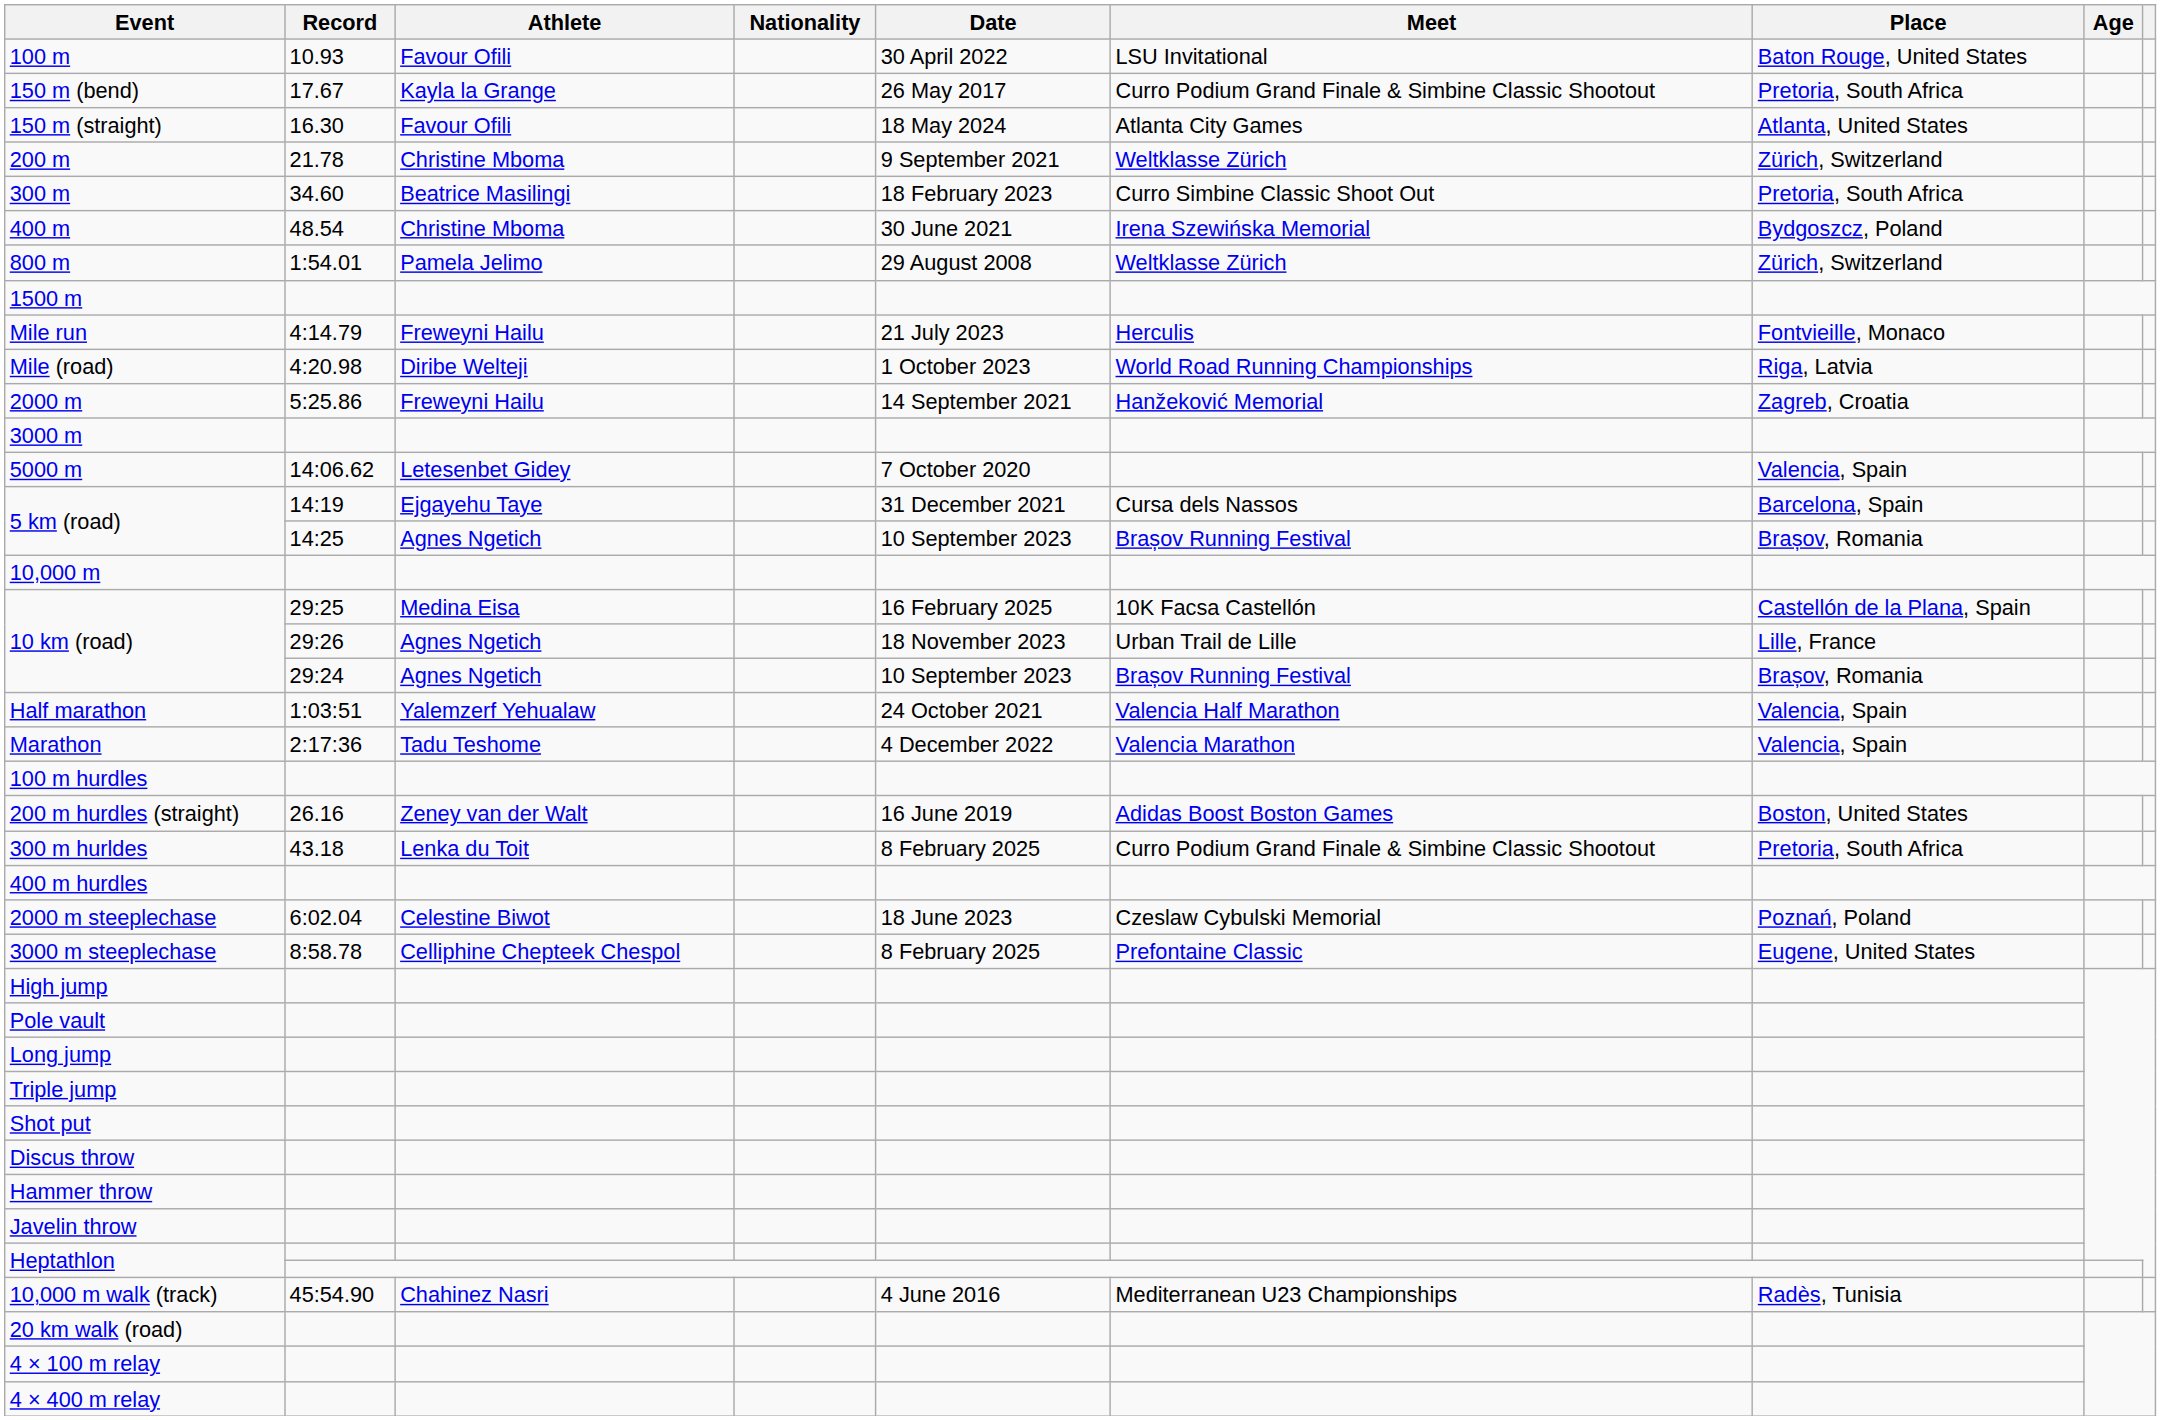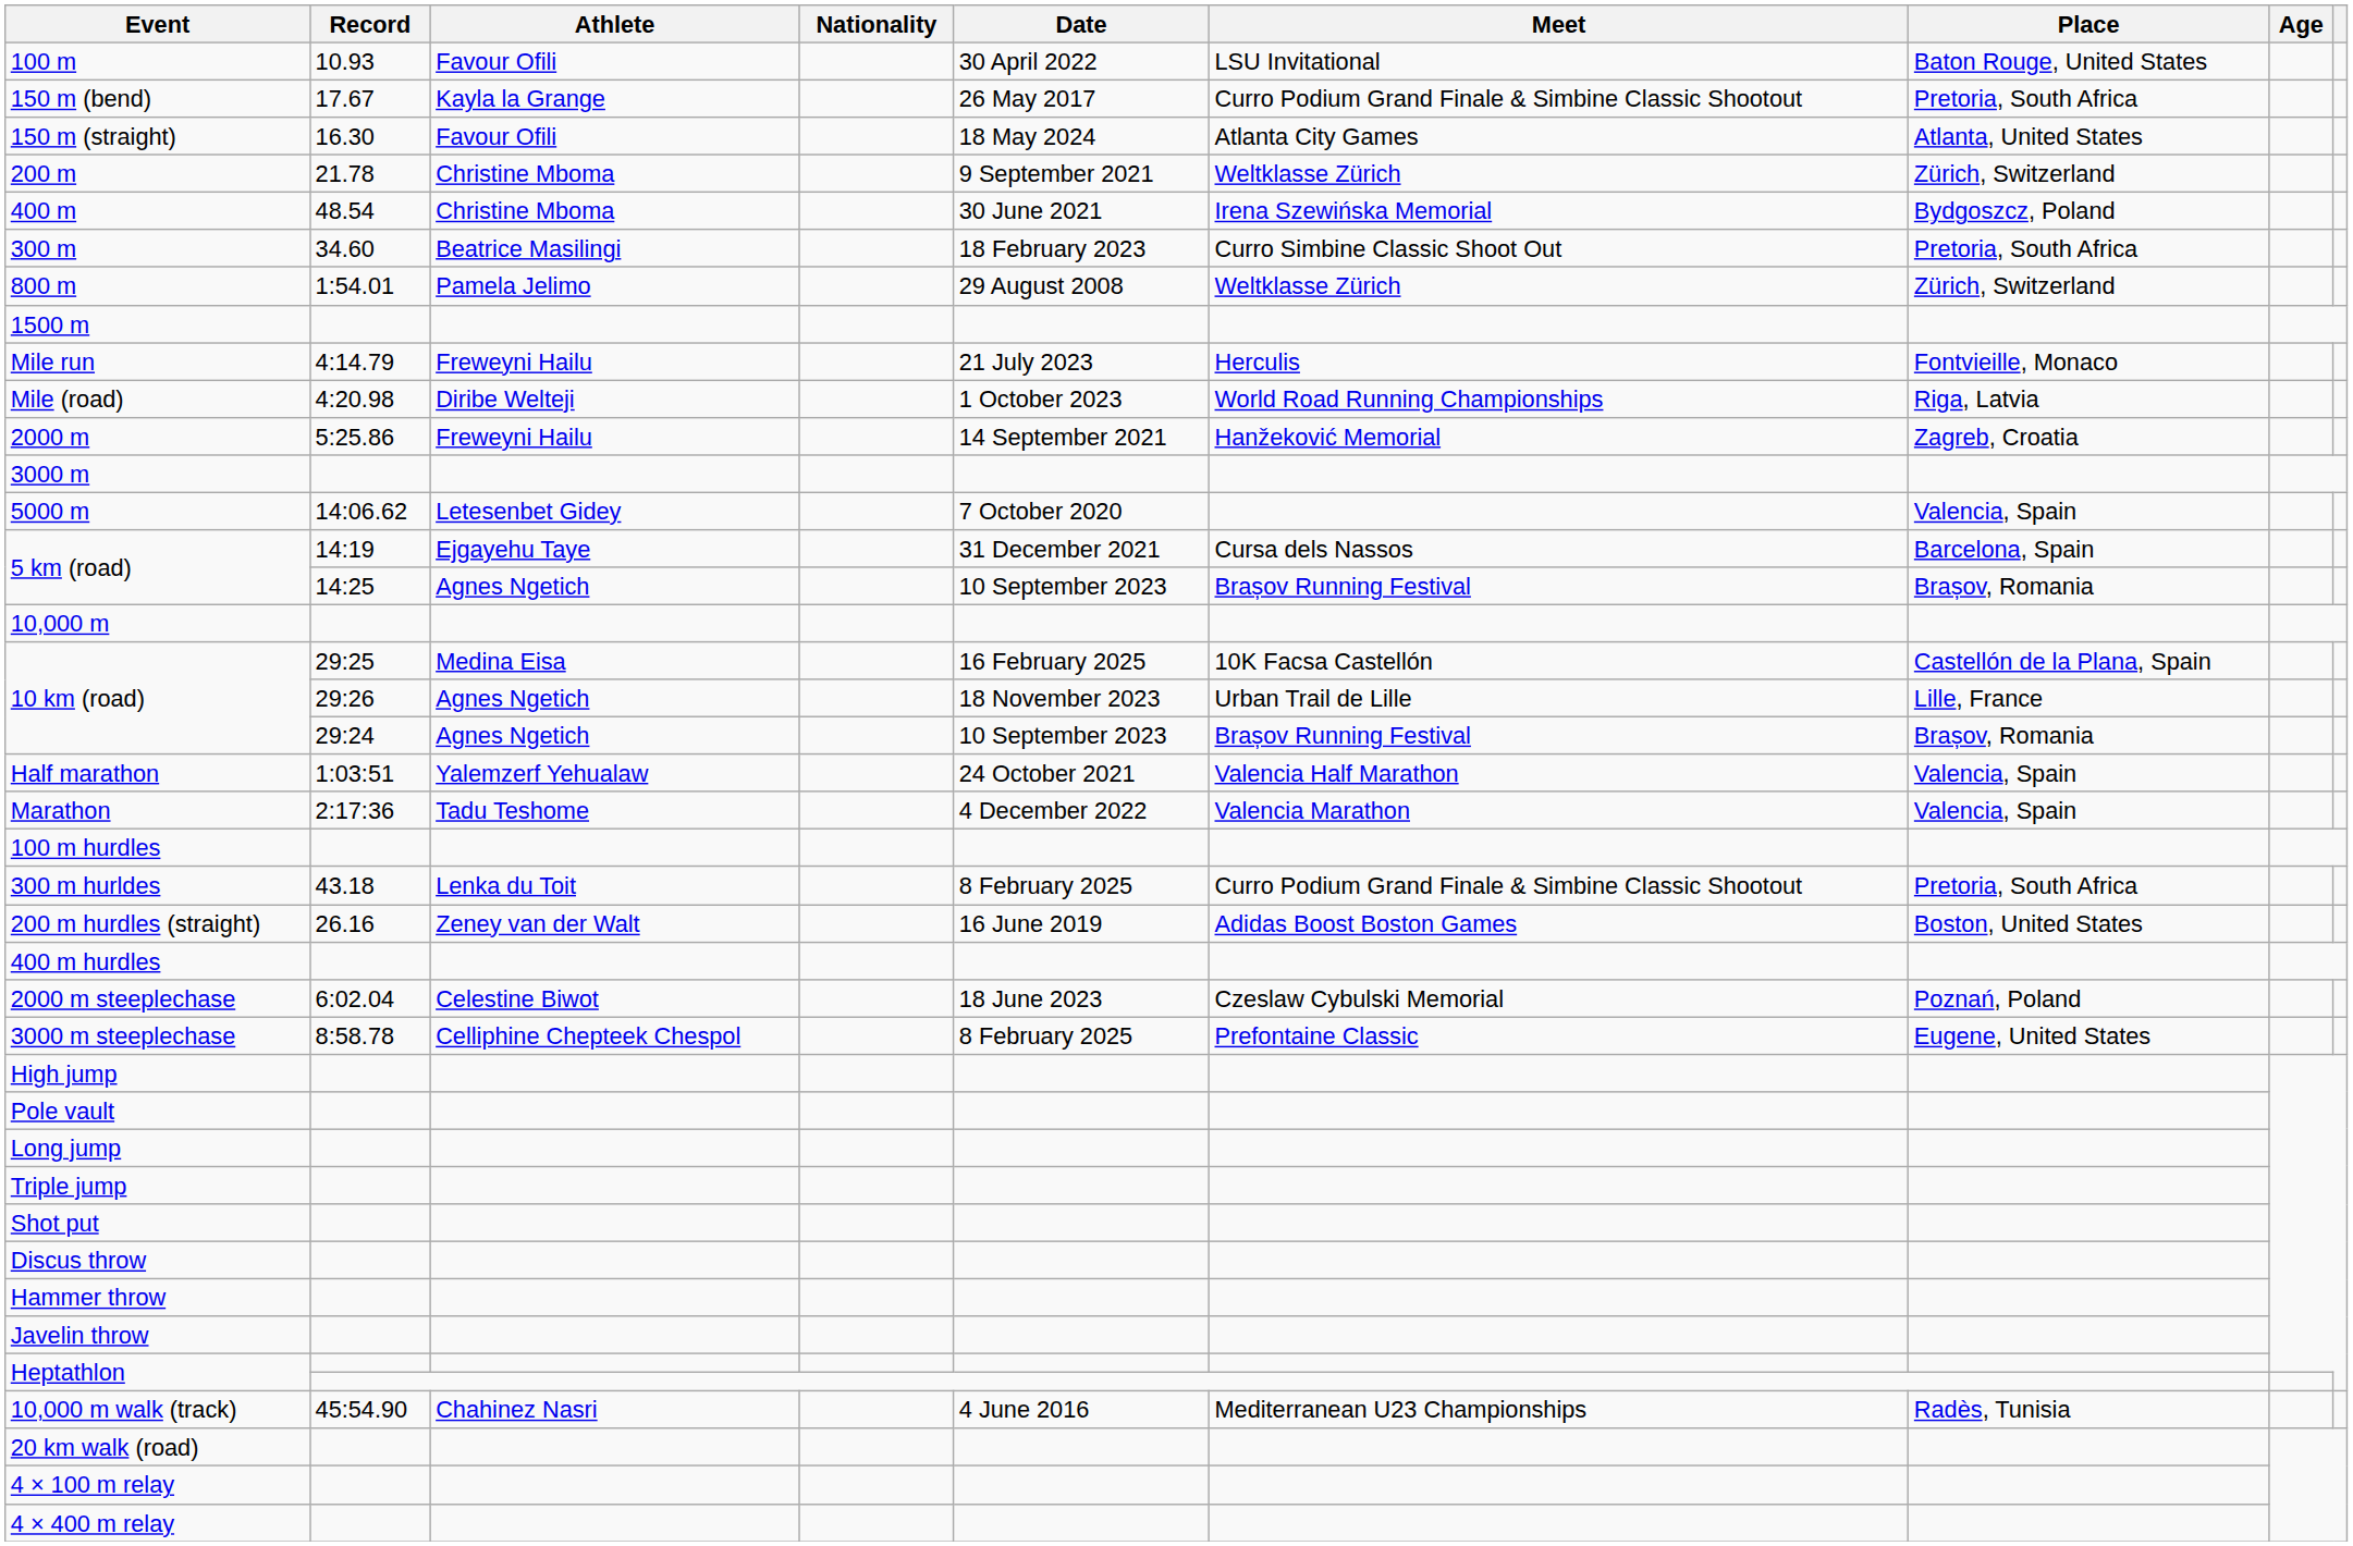rows swapped: 300 m <-> 400 m
rows swapped: 200 m hurdles (straight) <-> 300 m hurldes
